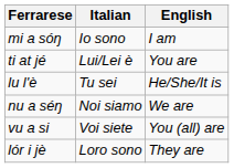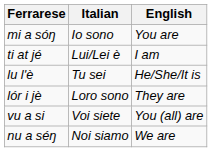mi a sóŋ | English: I am -> You are
ti at jé | English: You are -> I am
rows swapped: nu a séŋ <-> lór i jè
